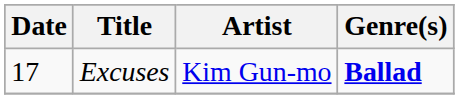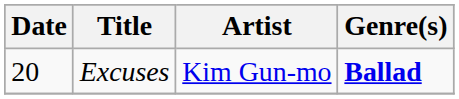Excuses | Date: 17 -> 20
